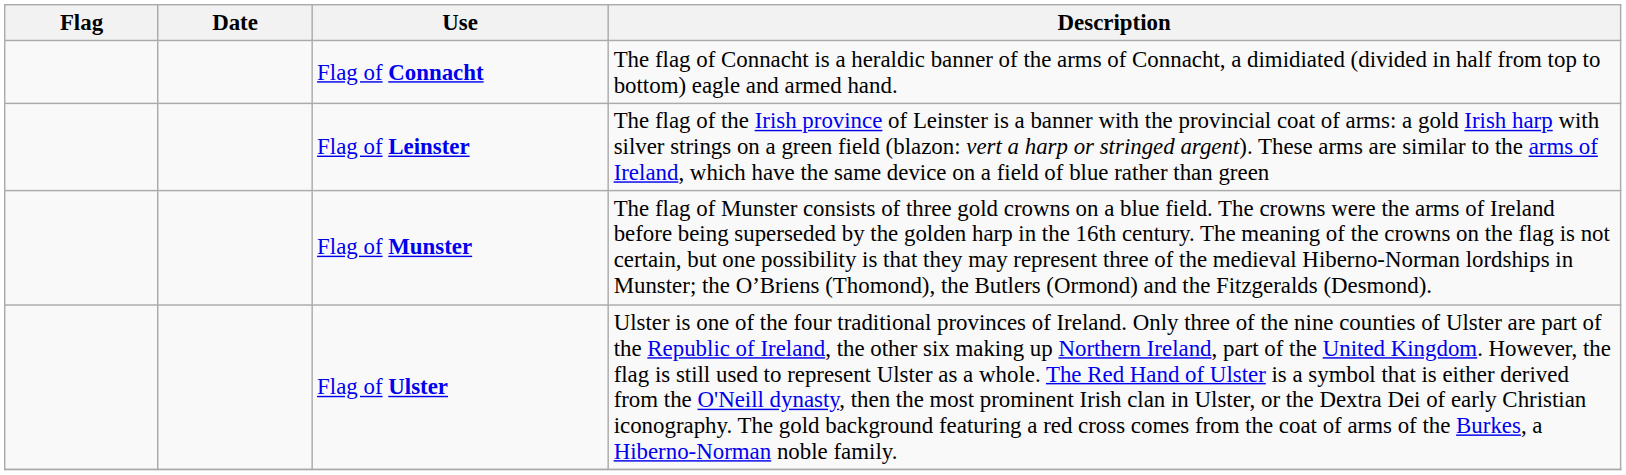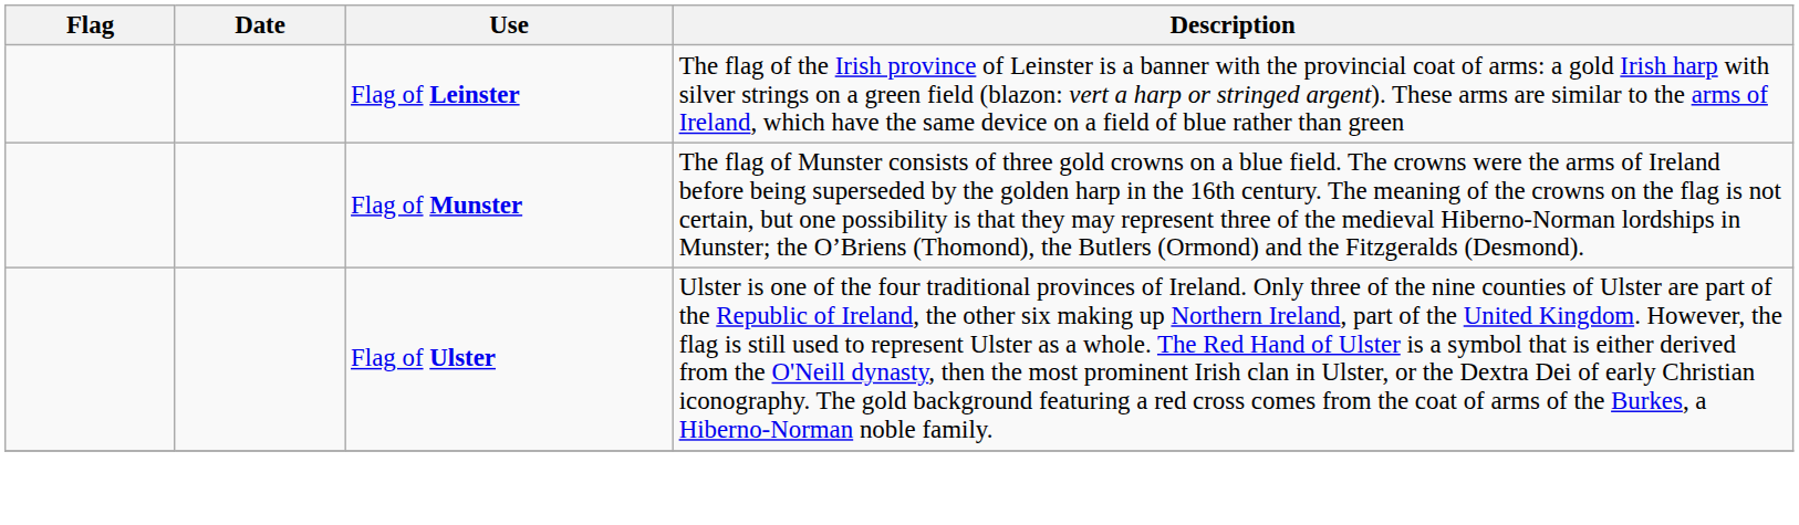- row: Flag of Connacht | The flag of Connacht is a heraldic banner of the arms of Connacht, a dimidiated (divided in half from top to bottom) eagle and armed hand.
